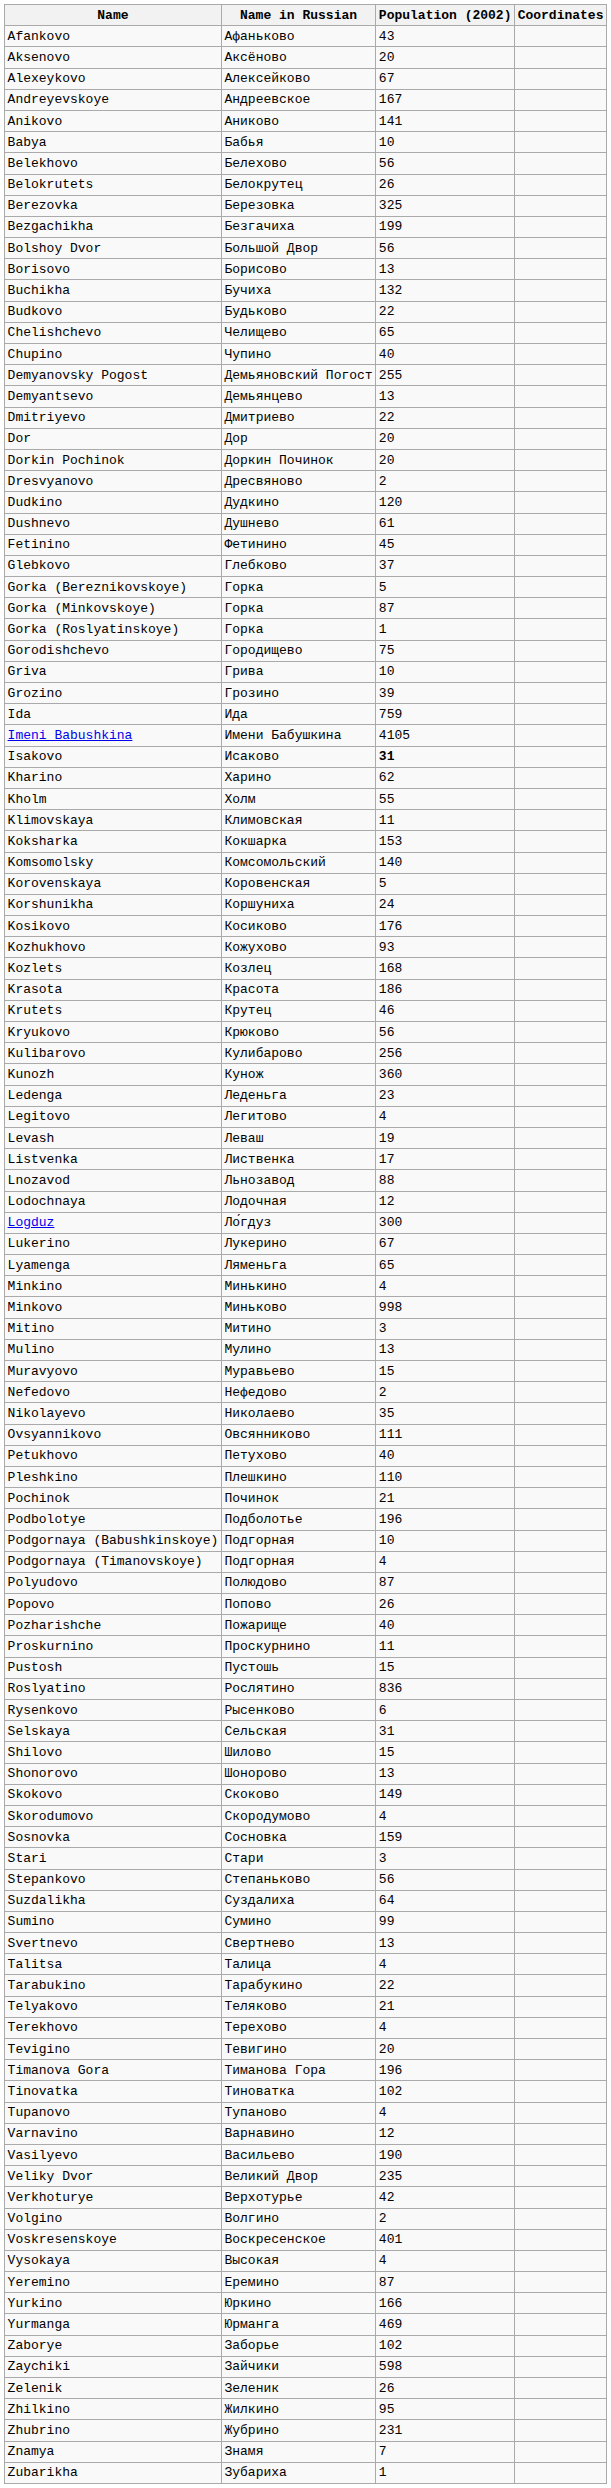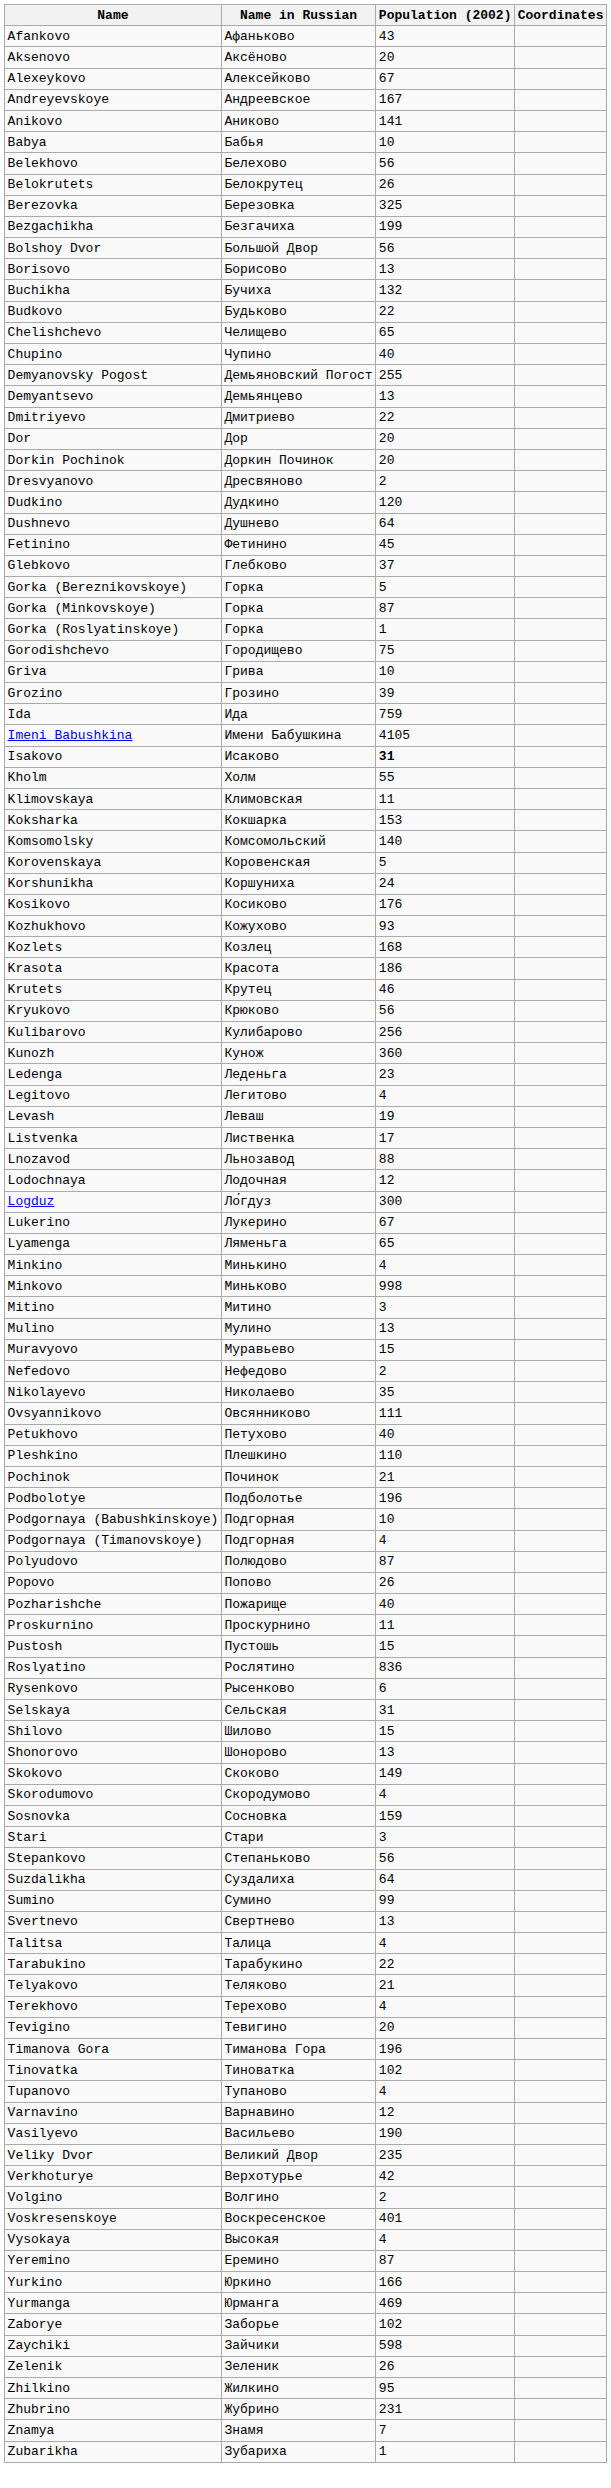Dushnevo | Population (2002): 61 -> 64
- row: Kharino | Харино | 62
